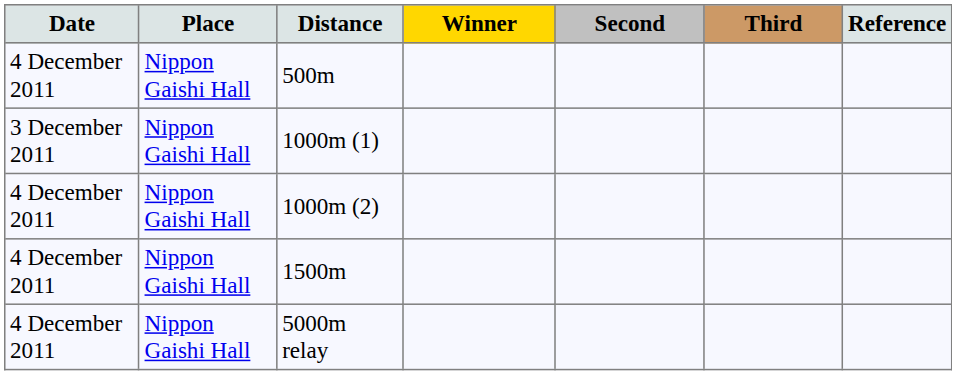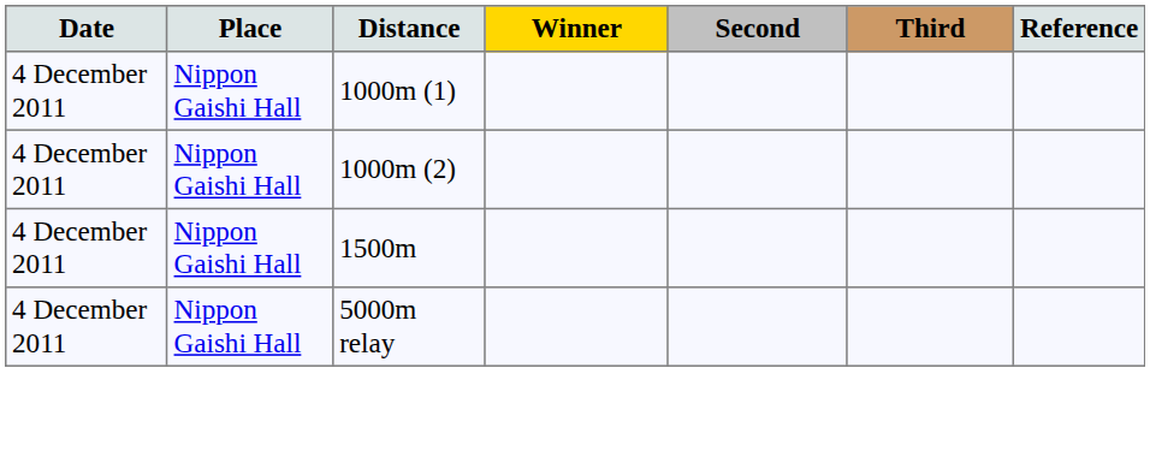- row: 4 December 2011 | Nippon Gaishi Hall | 500m
1000m (1) | Date: 3 December 2011 -> 4 December 2011
